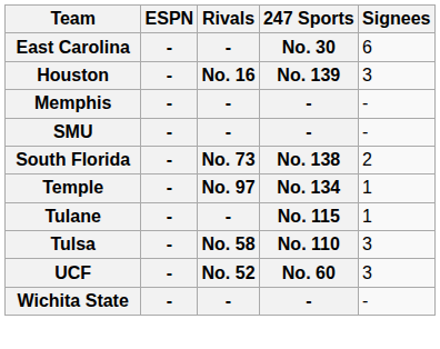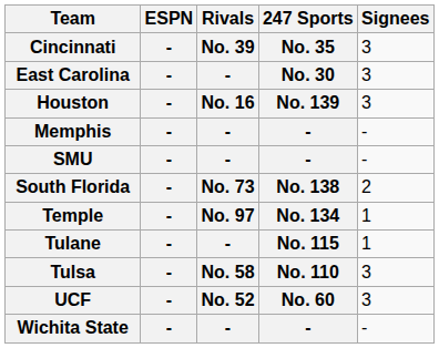+ row: Cincinnati | - | No. 39 | No. 35 | 3
East Carolina | Signees: 6 -> 3
